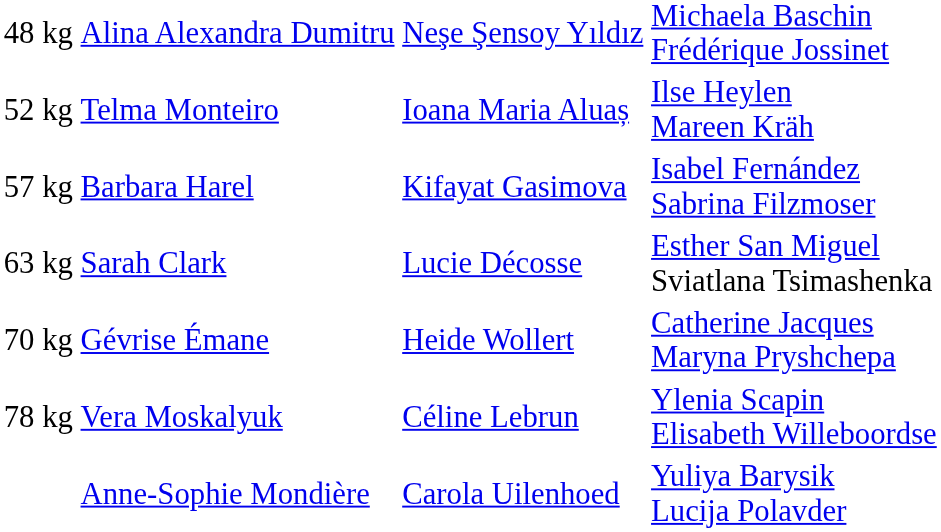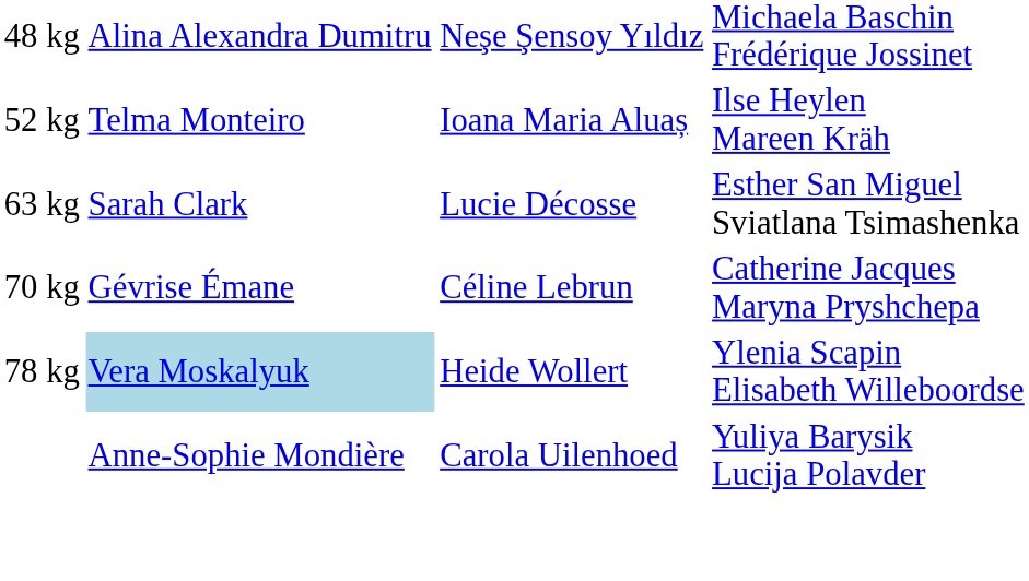- row: 57 kg | Barbara Harel | Kifayat Gasimova | Isabel Fernández Sabrina Filzmoser
70 kg | column 3: Heide Wollert -> Céline Lebrun
78 kg | column 2: no background -> lightblue background
78 kg | column 3: Céline Lebrun -> Heide Wollert
